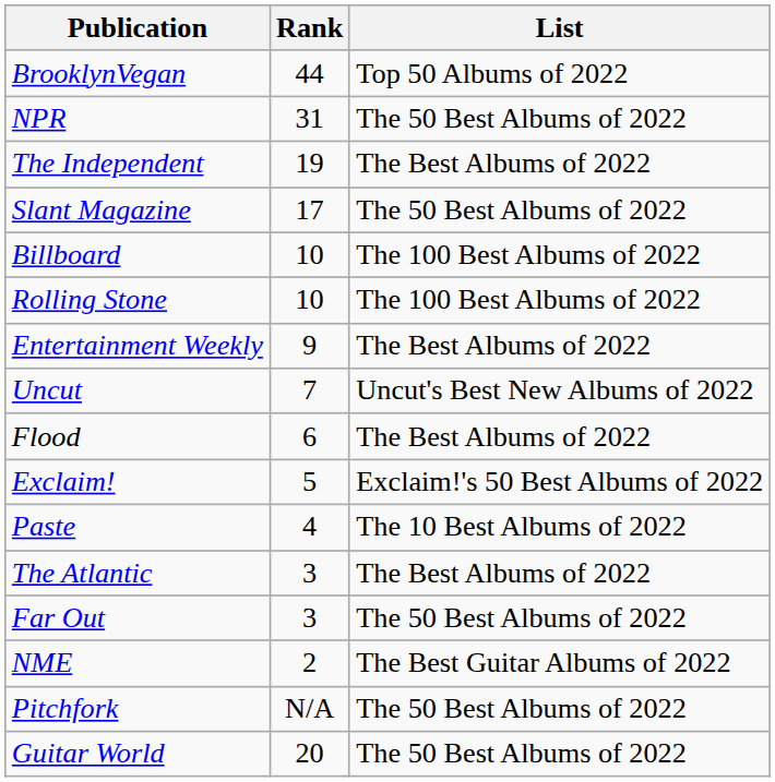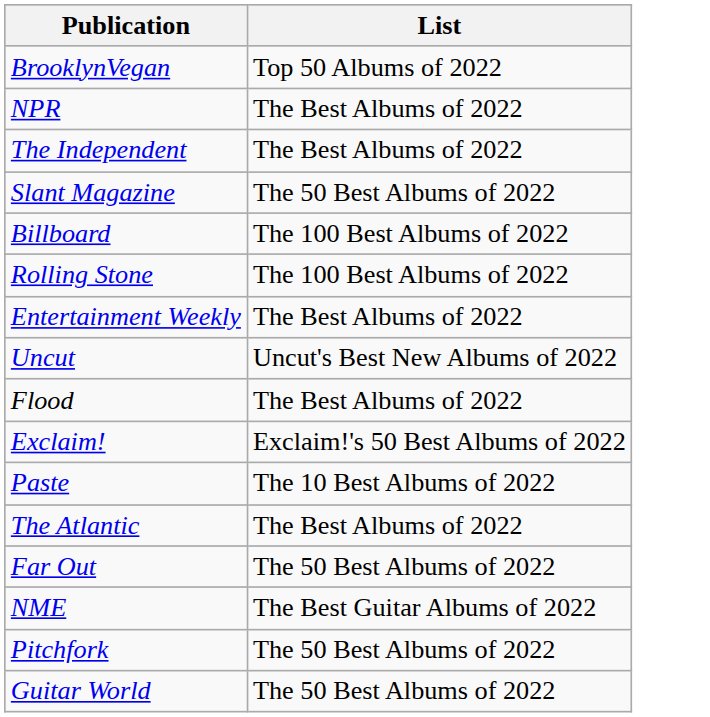- column: Rank | 44 | 31 | 19 | 17 | 10 | 10 | 9 | 7 | 6 | 5 | 4 | 3 | 3 | 2 | N/A | 20
NPR | List: The 50 Best Albums of 2022 -> The Best Albums of 2022
